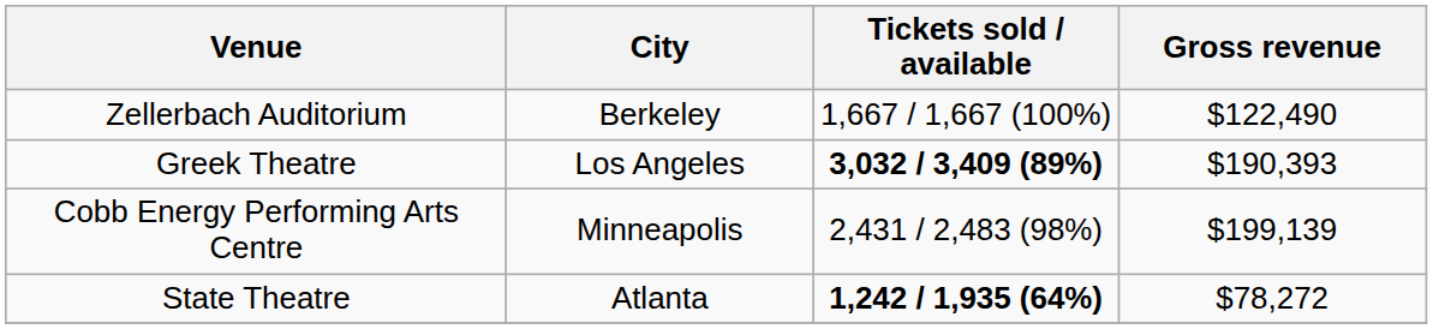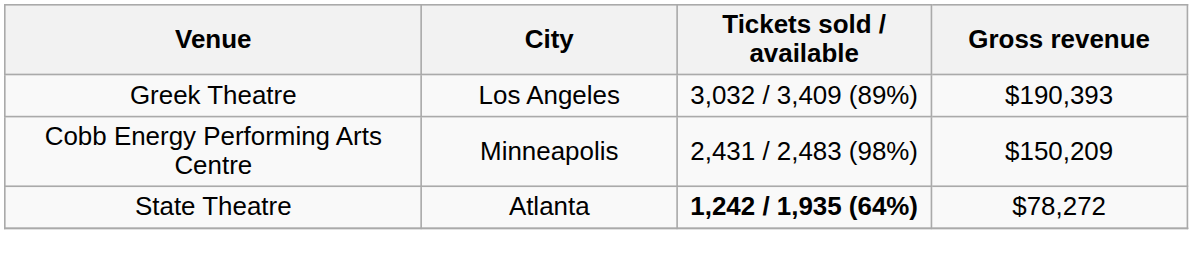- row: Zellerbach Auditorium | Berkeley | 1,667 / 1,667 (100%) | $122,490
Greek Theatre | Tickets sold / available: bold -> normal
Cobb Energy Performing Arts Centre | Gross revenue: $199,139 -> $150,209
